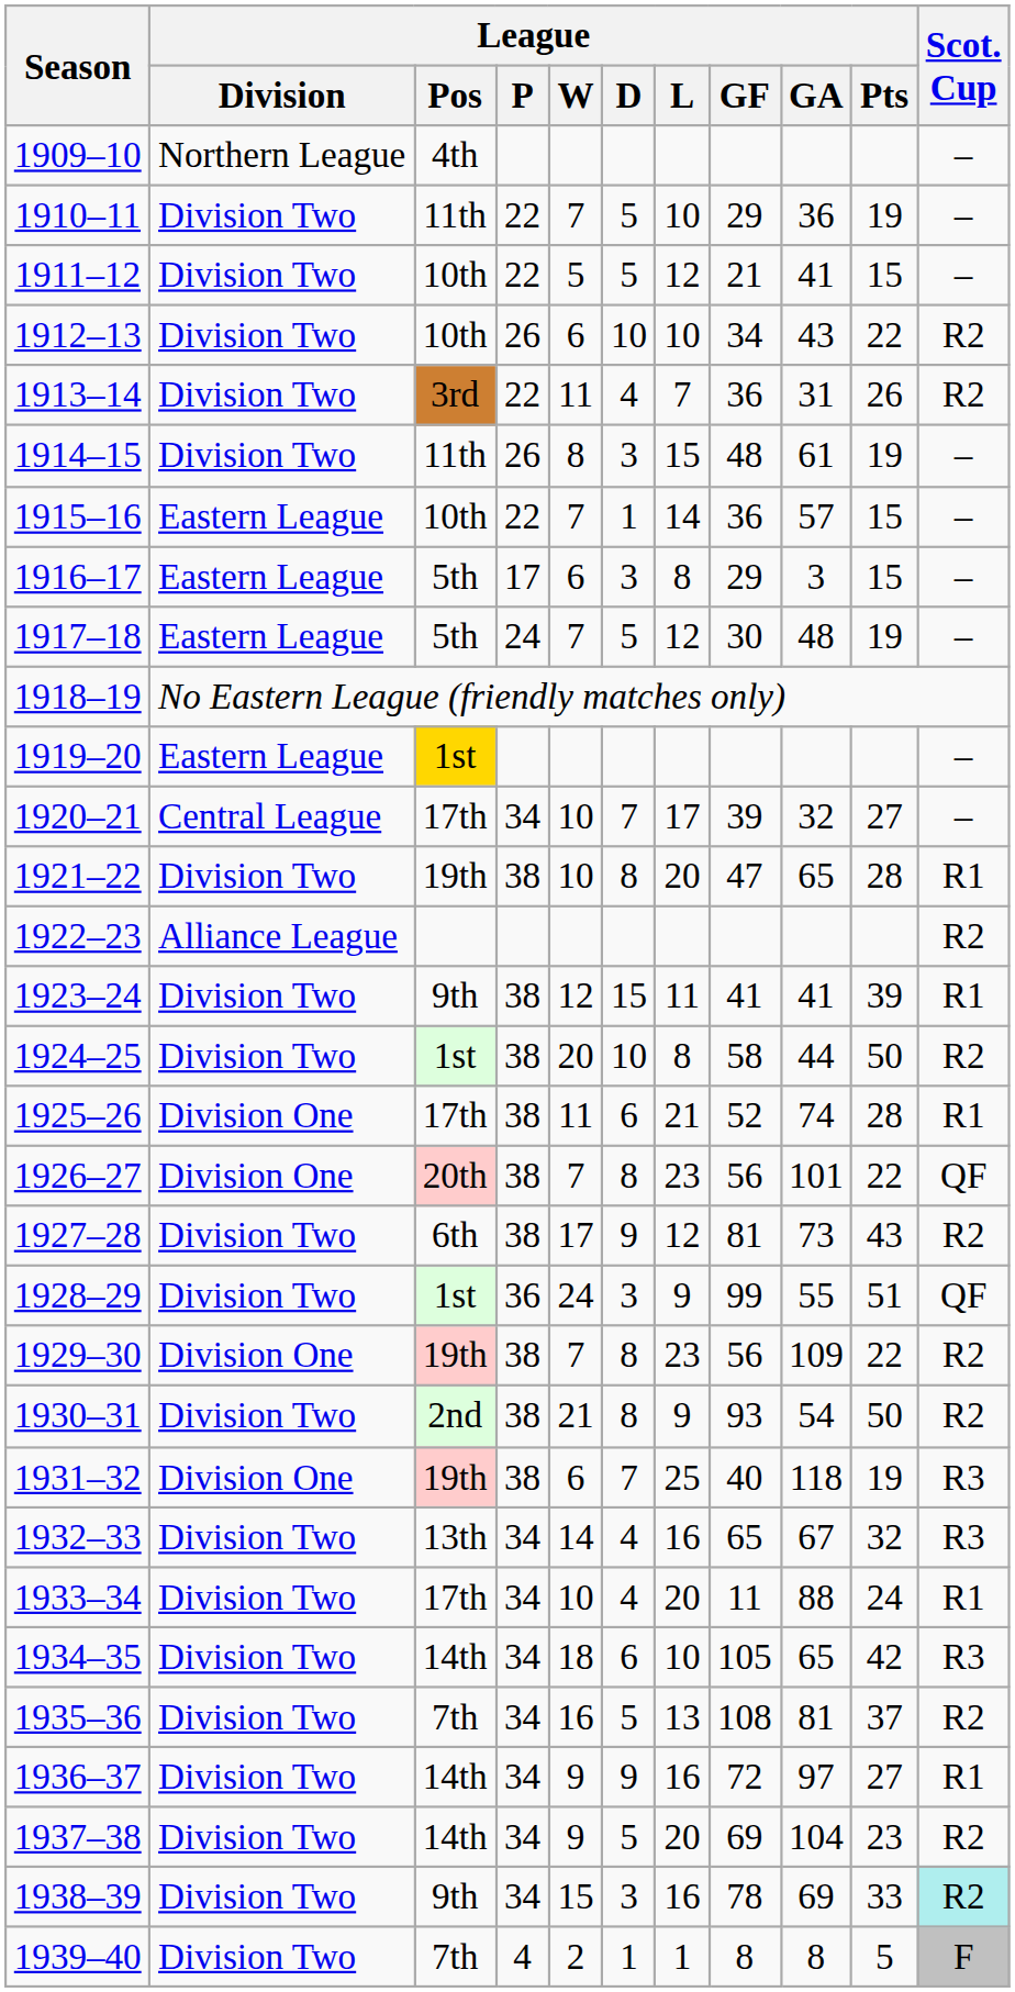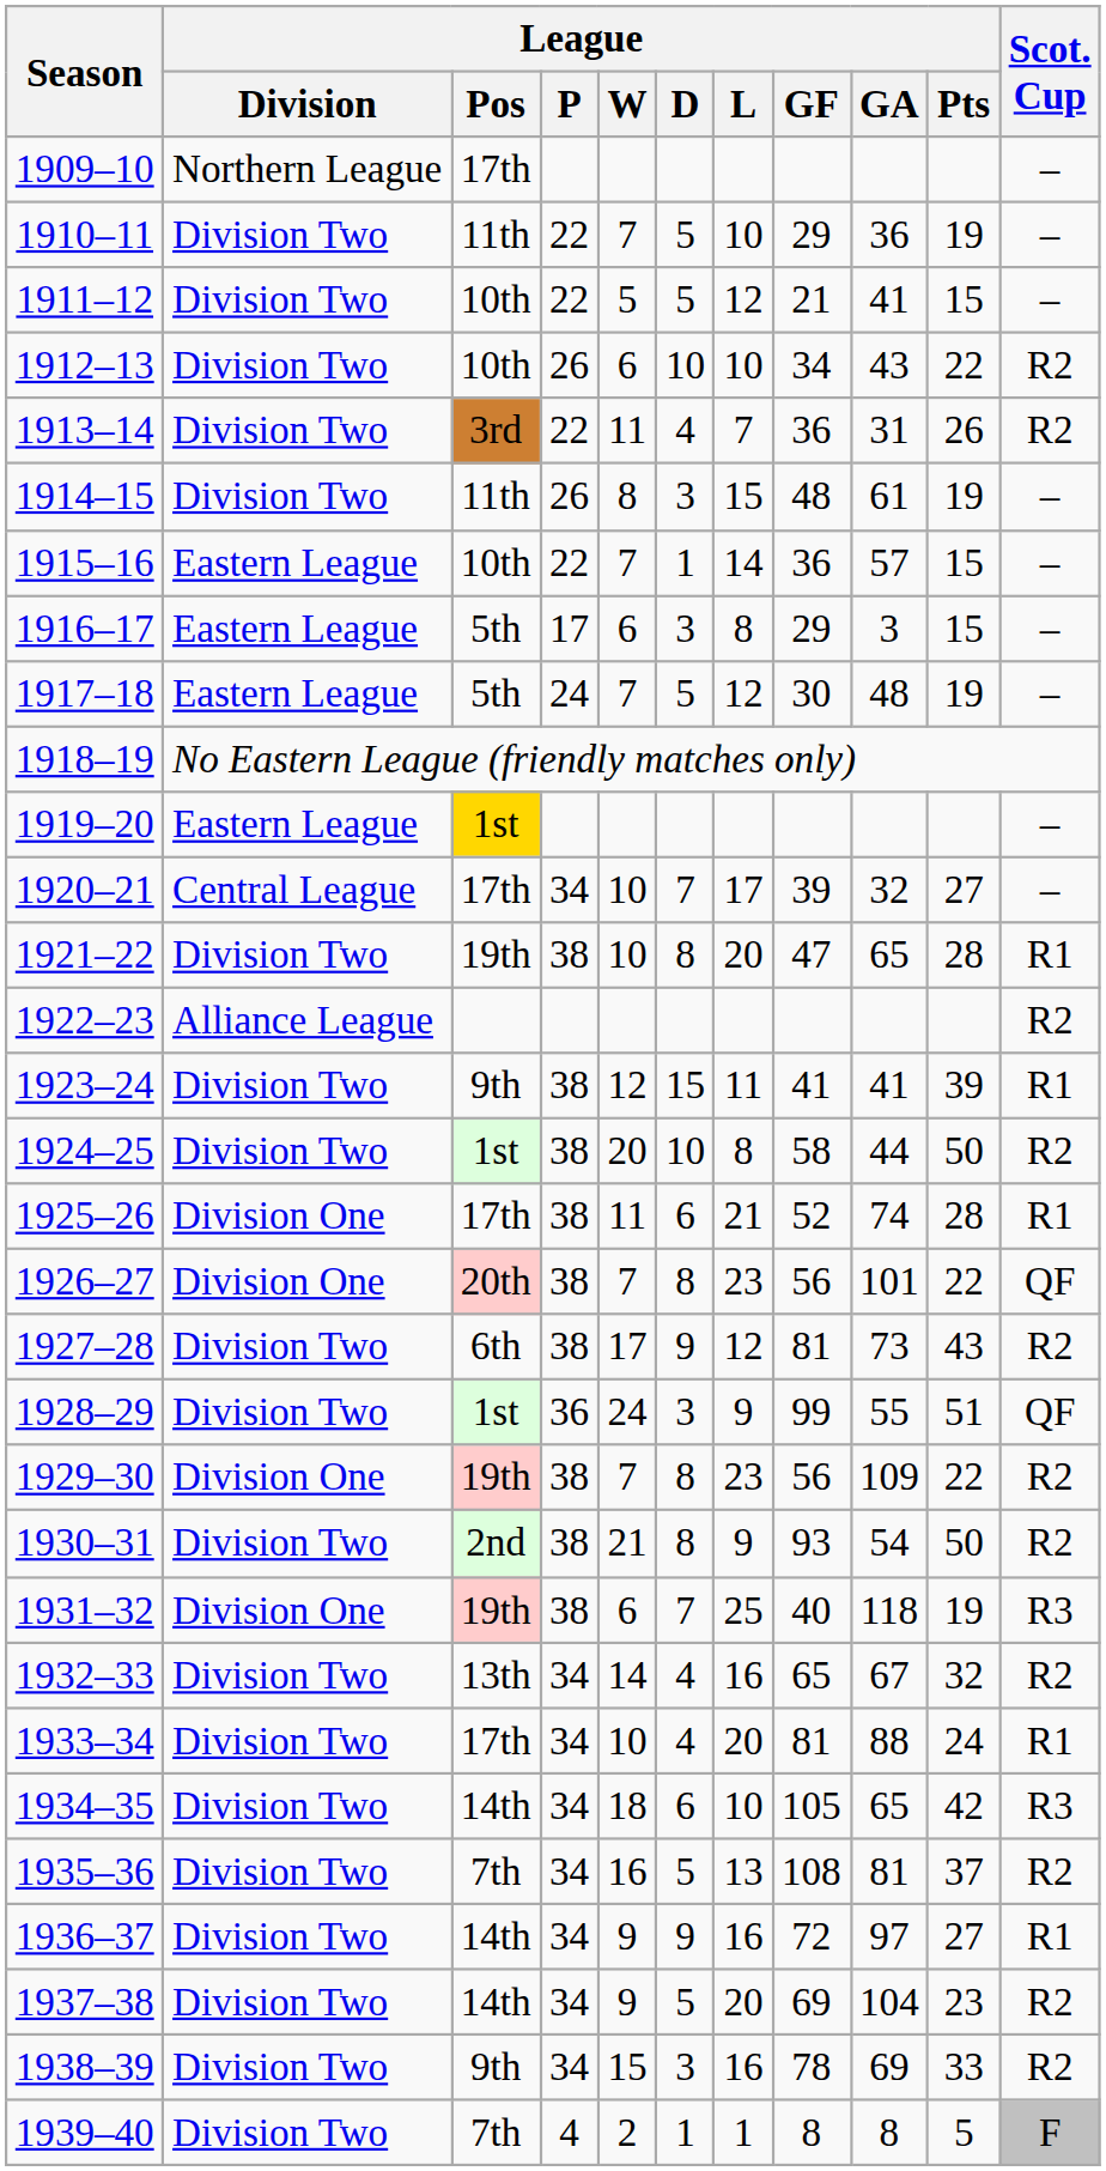1909–10 | League / Pos: 4th -> 17th
1932–33 | Scot. Cup: R3 -> R2
1933–34 | League / GF: 11 -> 81
1938–39 | Scot. Cup: paleturquoise background -> no background
